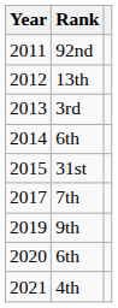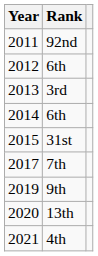2012 | Rank: 13th -> 6th
2020 | Rank: 6th -> 13th
